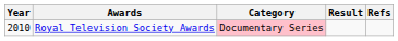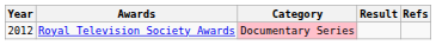Royal Television Society Awards | Year: 2010 -> 2012
